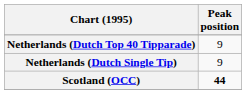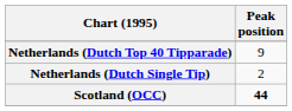Netherlands (Dutch Single Tip) | Peak position: 9 -> 2
